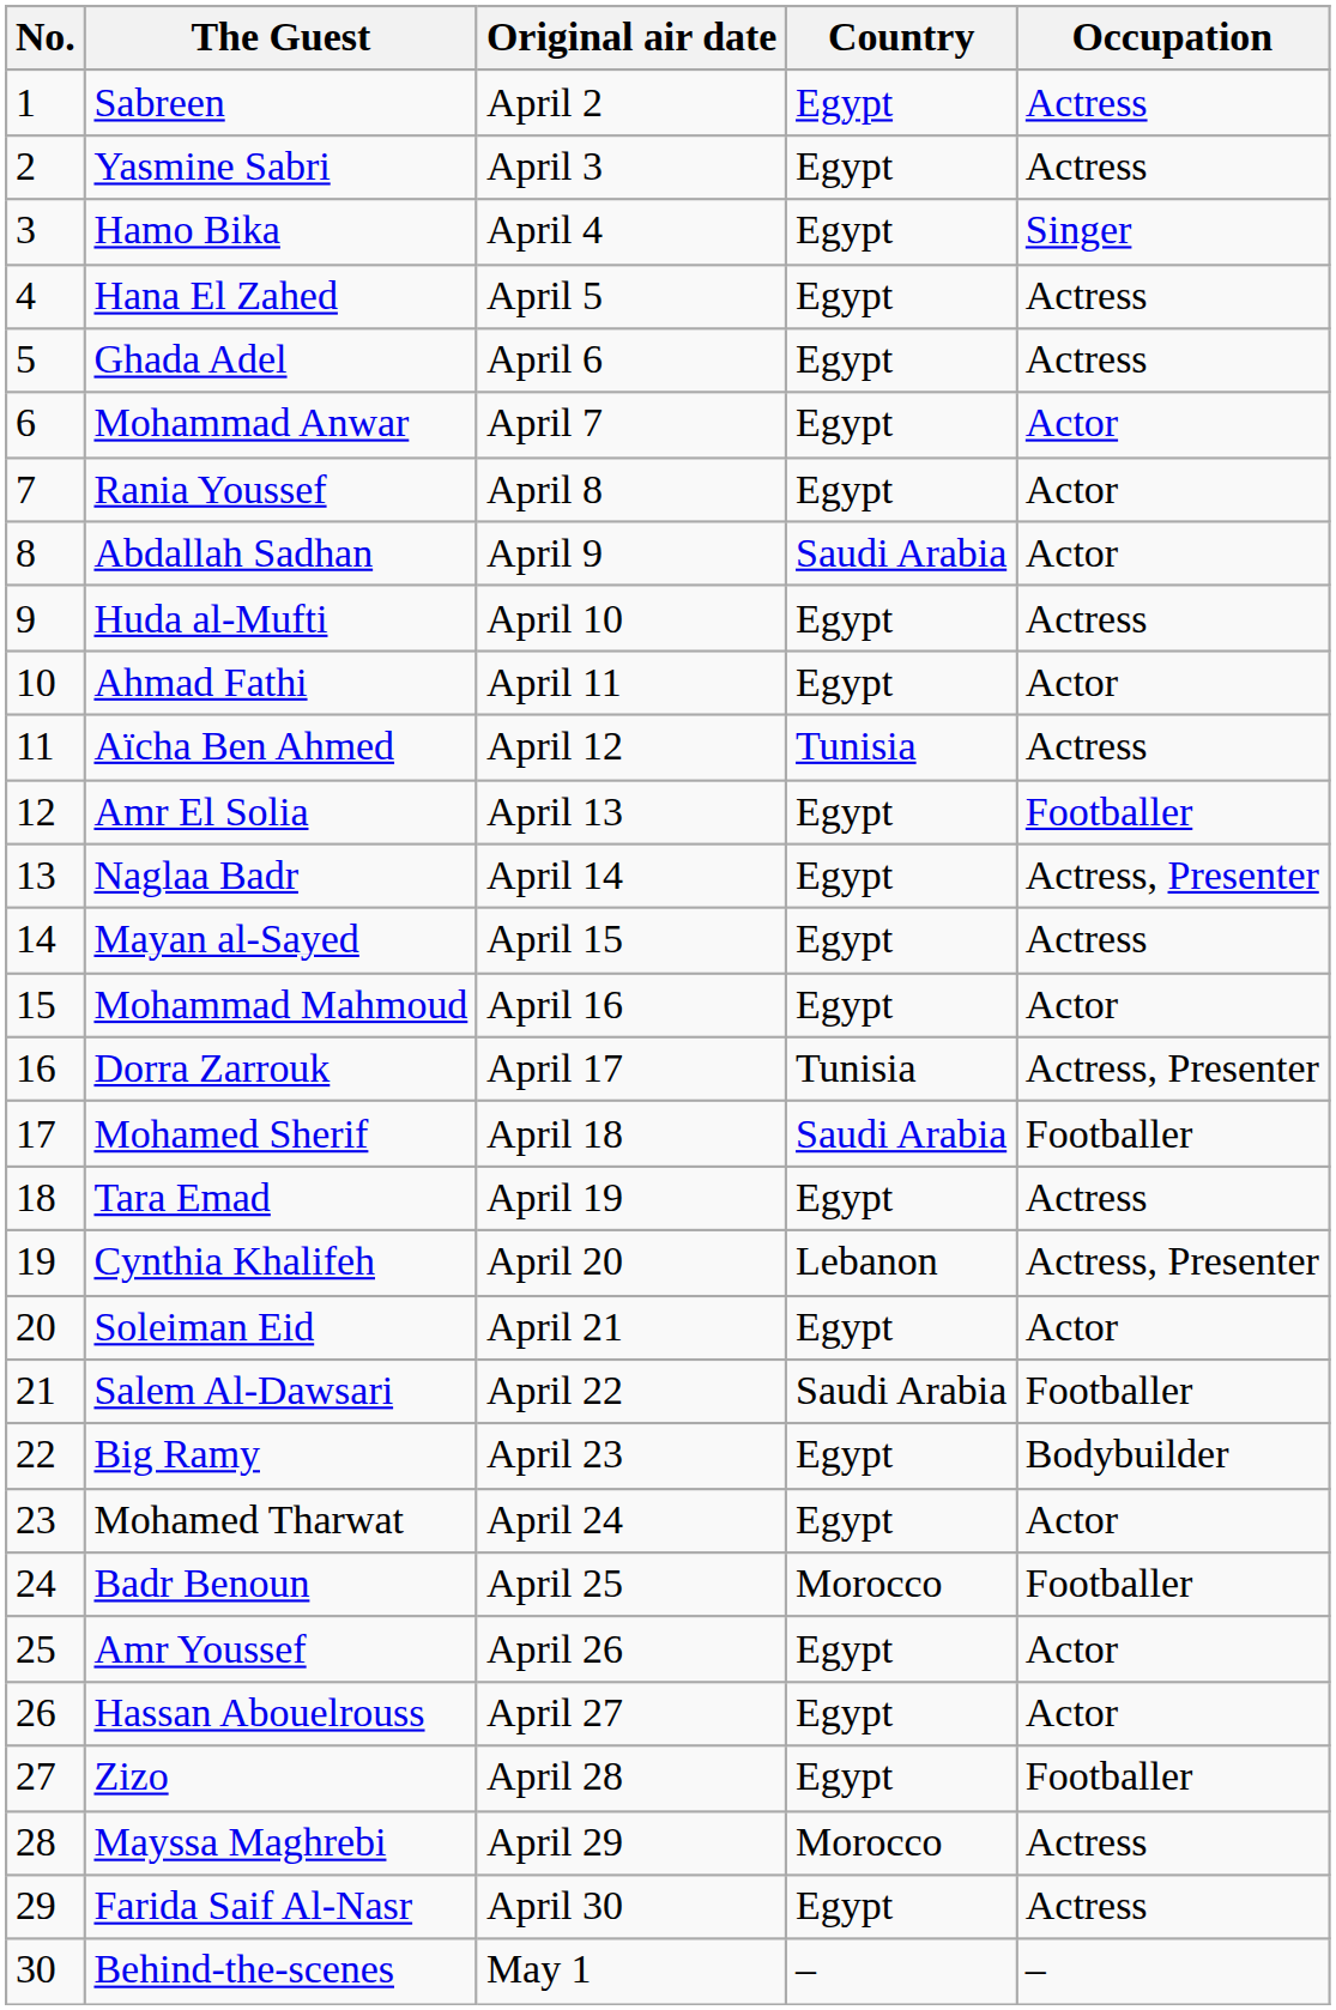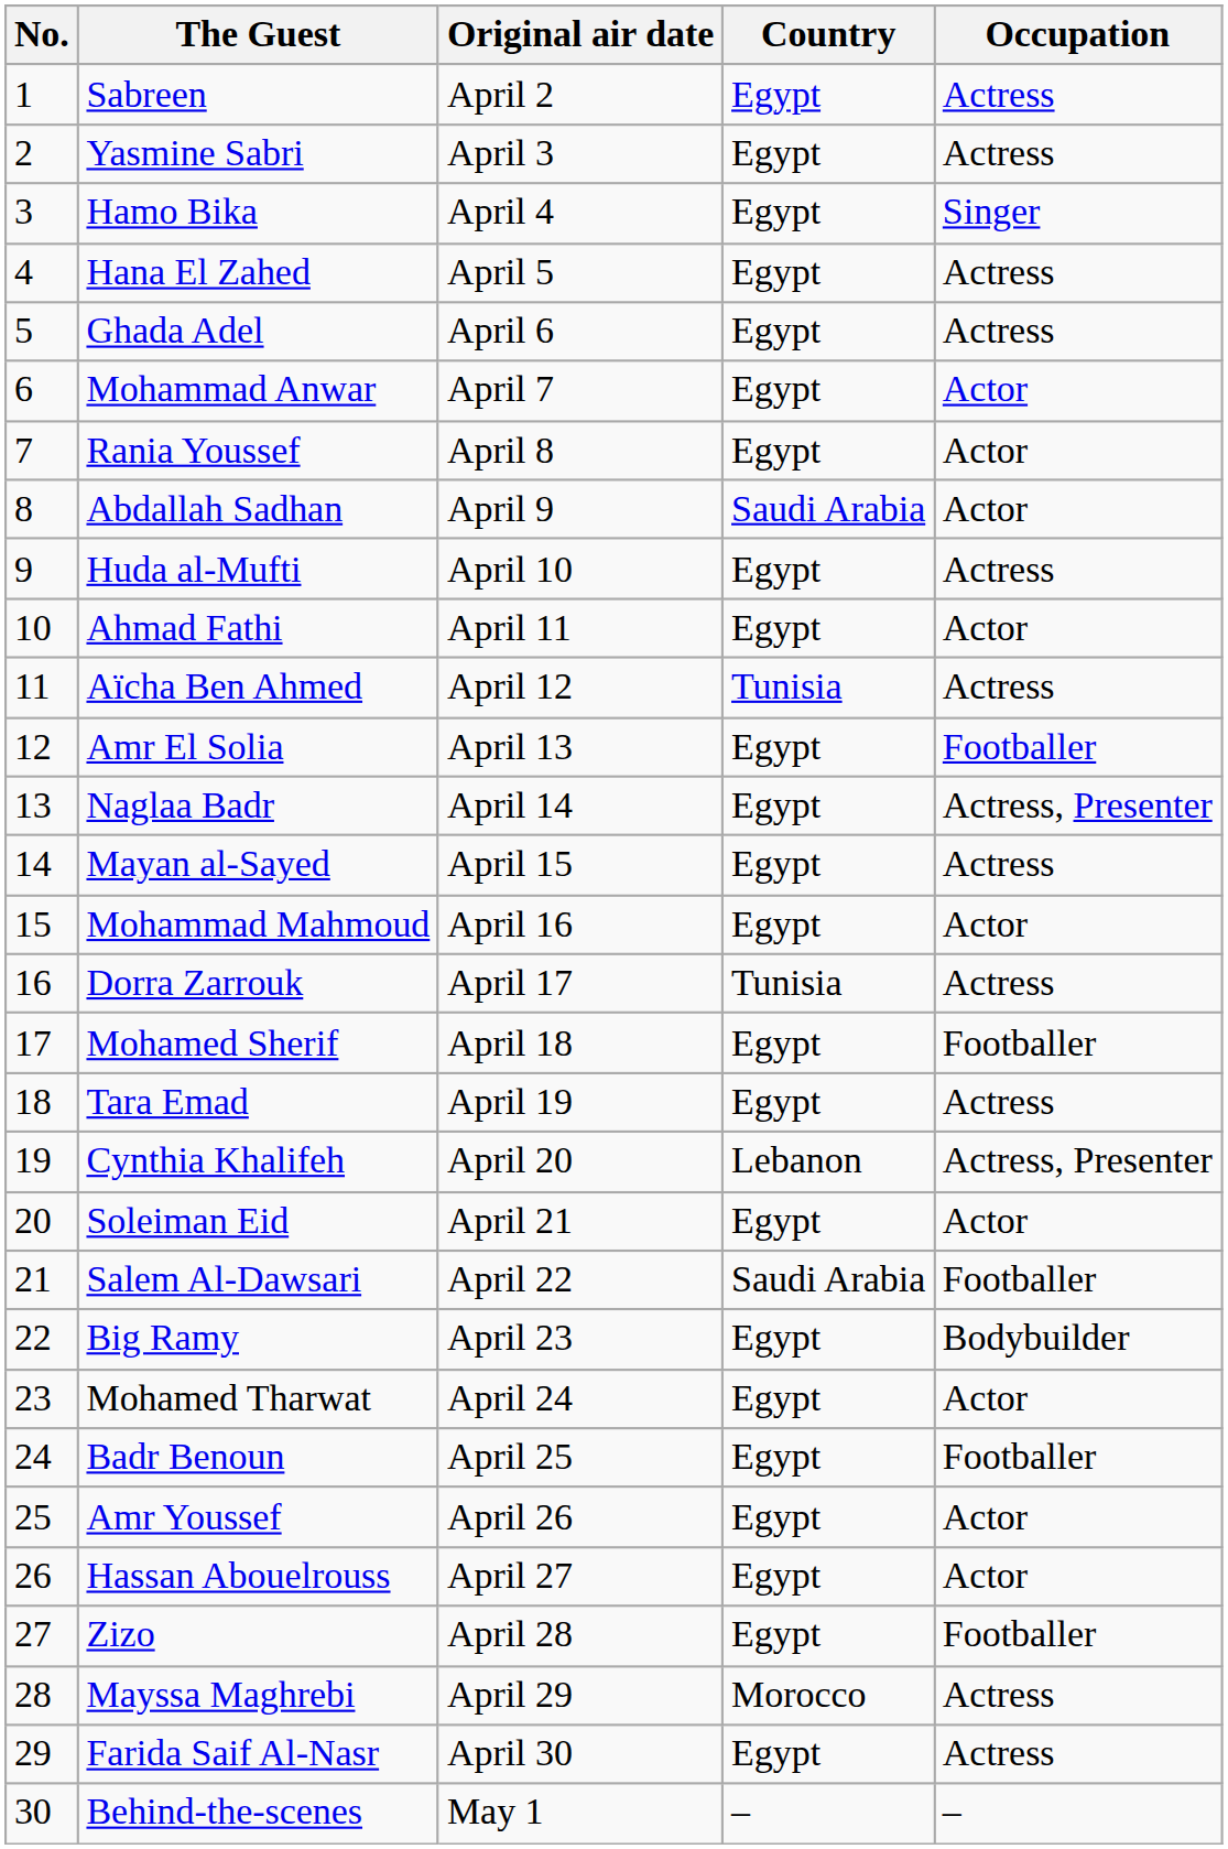Dorra Zarrouk | Occupation: Actress, Presenter -> Actress
Mohamed Sherif | Country: Saudi Arabia -> Egypt
Badr Benoun | Country: Morocco -> Egypt
